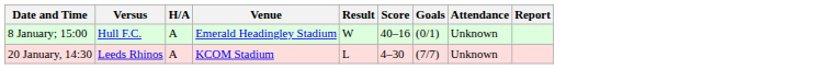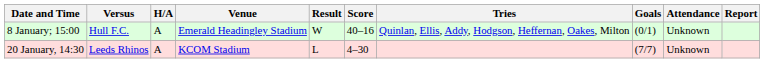+ column: Tries | Quinlan, Ellis, Addy, Hodgson, Heffernan, Oakes, Milton
